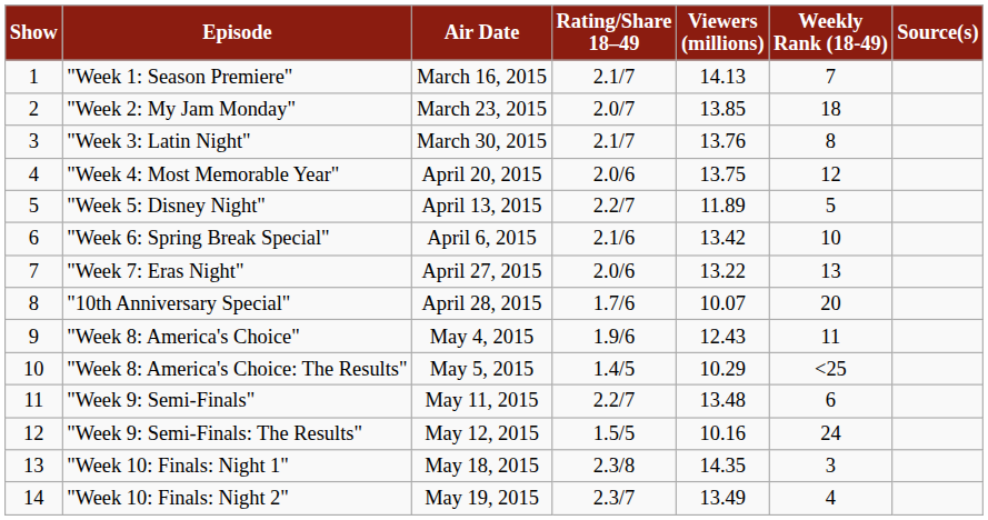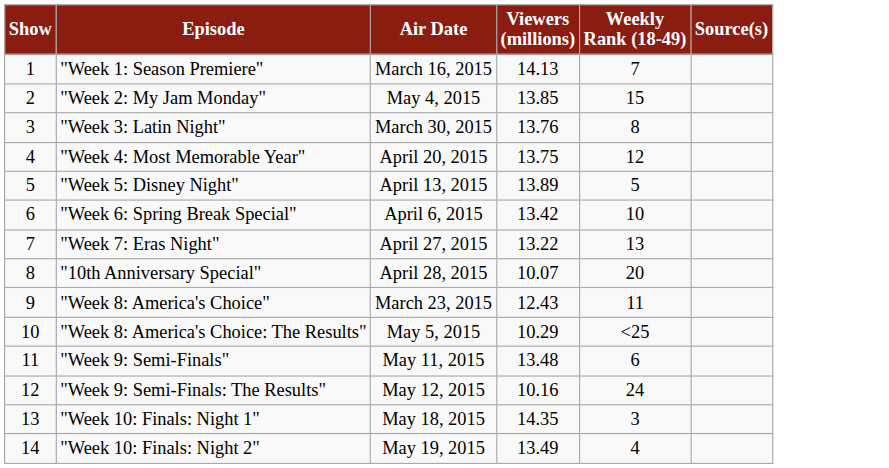- column: Rating/Share 18–49 | 2.1/7 | 2.0/7 | 2.1/7 | 2.0/6 | 2.2/7 | 2.1/6 | 2.0/6 | 1.7/6 | 1.9/6 | 1.4/5 | 2.2/7 | 1.5/5 | 2.3/8 | 2.3/7
"Week 2: My Jam Monday" | Air Date: March 23, 2015 -> May 4, 2015
"Week 2: My Jam Monday" | Weekly Rank (18-49): 18 -> 15
"Week 5: Disney Night" | Viewers (millions): 11.89 -> 13.89
"Week 8: America's Choice" | Air Date: May 4, 2015 -> March 23, 2015
